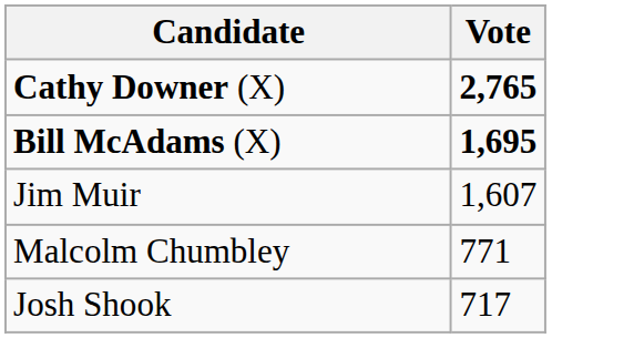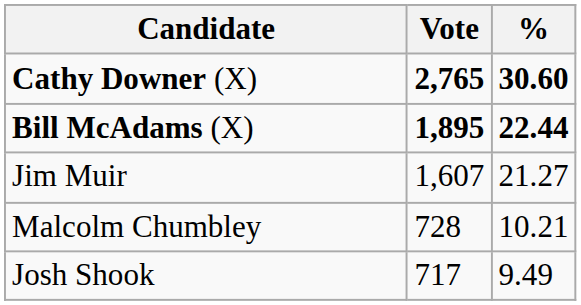+ column: % | 30.60 | 22.44 | 21.27 | 10.21 | 9.49
Bill McAdams (X) | Vote: 1,695 -> 1,895
Malcolm Chumbley | Vote: 771 -> 728
